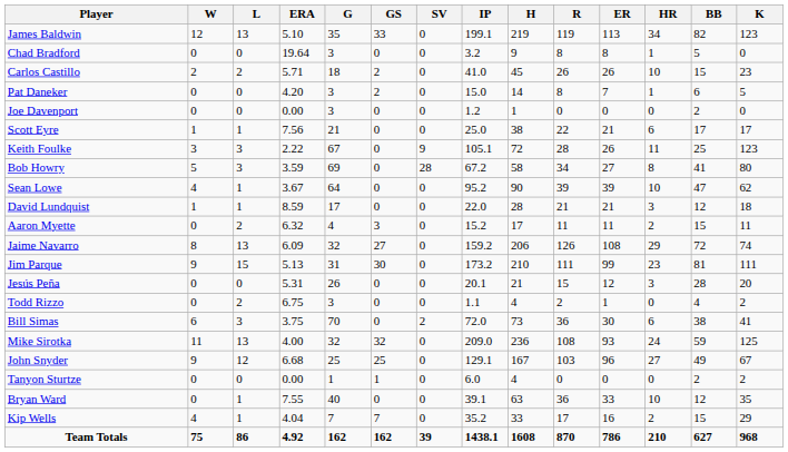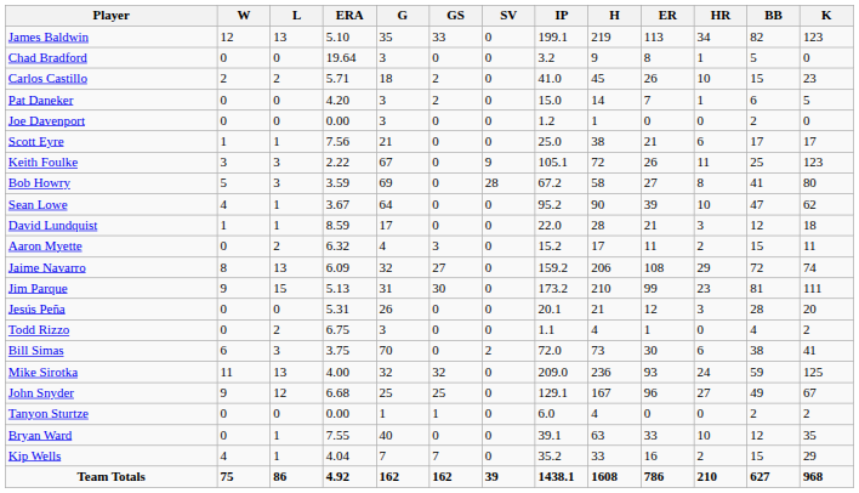- column: R | 119 | 8 | 26 | 8 | 0 | 22 | 28 | 34 | 39 | 21 | 11 | 126 | 111 | 15 | 2 | 36 | 108 | 103 | 0 | 36 | 17 | 870
